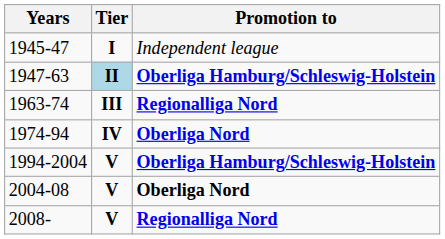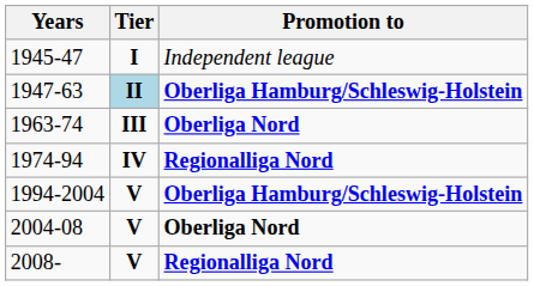1963-74 | Promotion to: Regionalliga Nord -> Oberliga Nord
1974-94 | Promotion to: Oberliga Nord -> Regionalliga Nord
